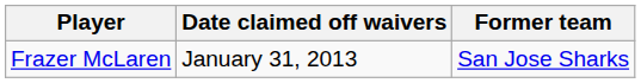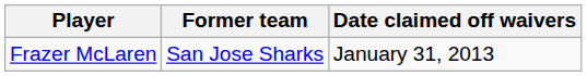columns swapped: Former team <-> Date claimed off waivers
